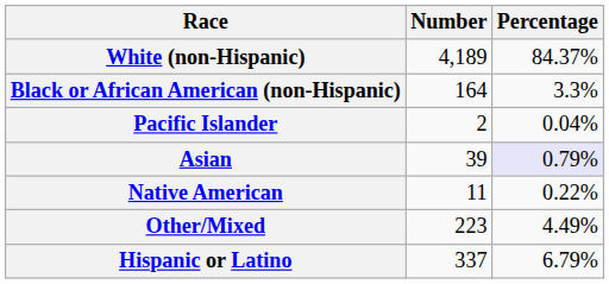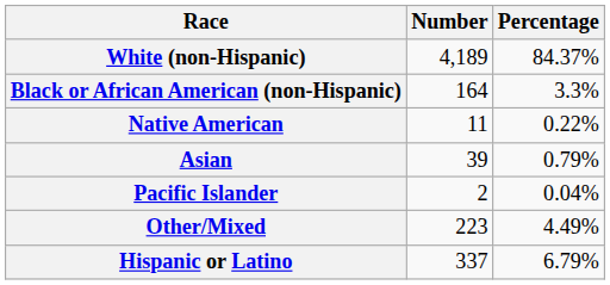rows swapped: Native American <-> Pacific Islander
Asian | Percentage: lavender background -> no background
